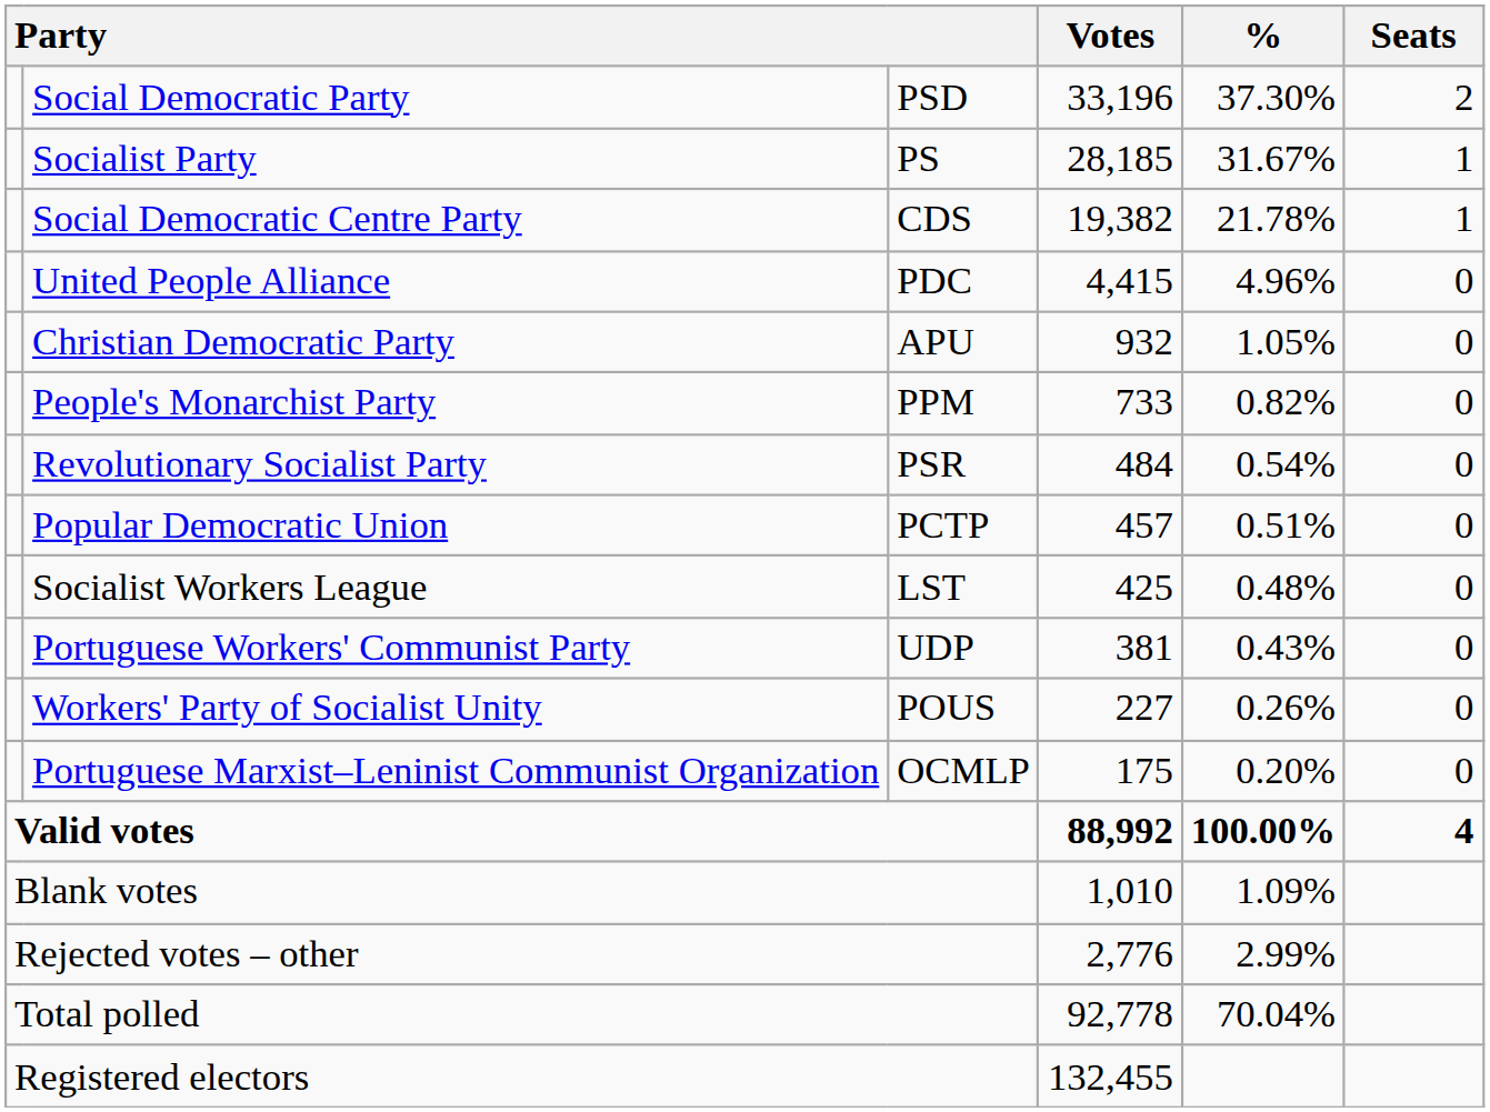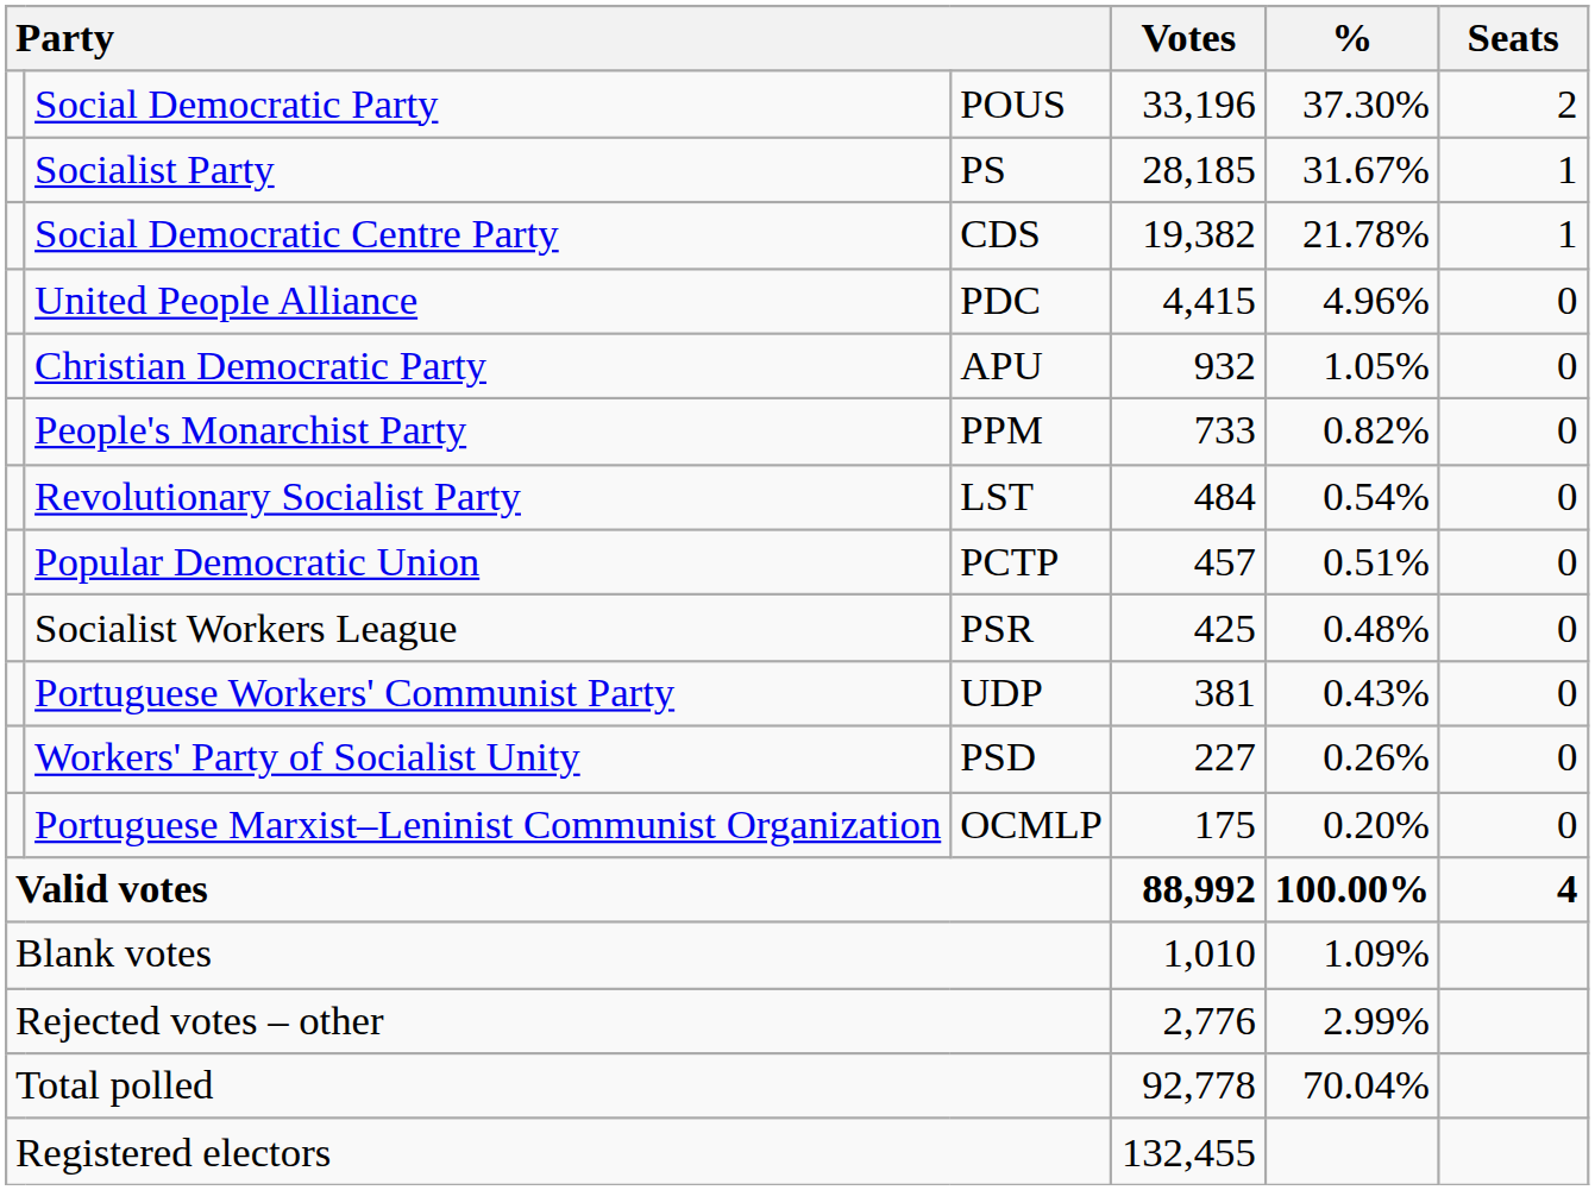Social Democratic Party | column 3: PSD -> POUS
Revolutionary Socialist Party | column 3: PSR -> LST
Socialist Workers League | column 3: LST -> PSR
Workers' Party of Socialist Unity | column 3: POUS -> PSD
